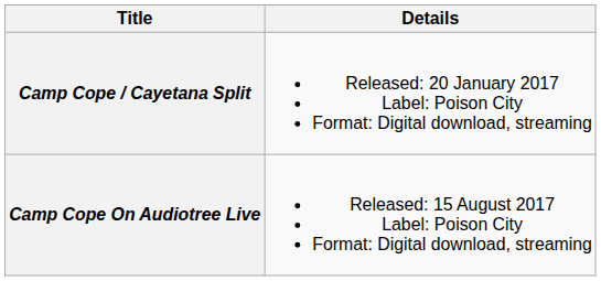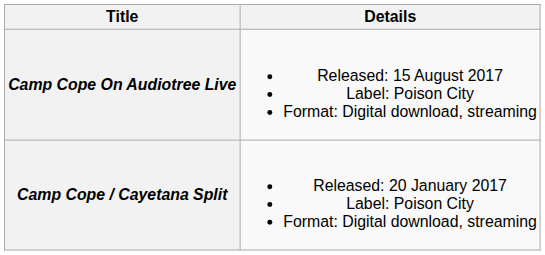rows swapped: Camp Cope / Cayetana Split <-> Camp Cope On Audiotree Live
